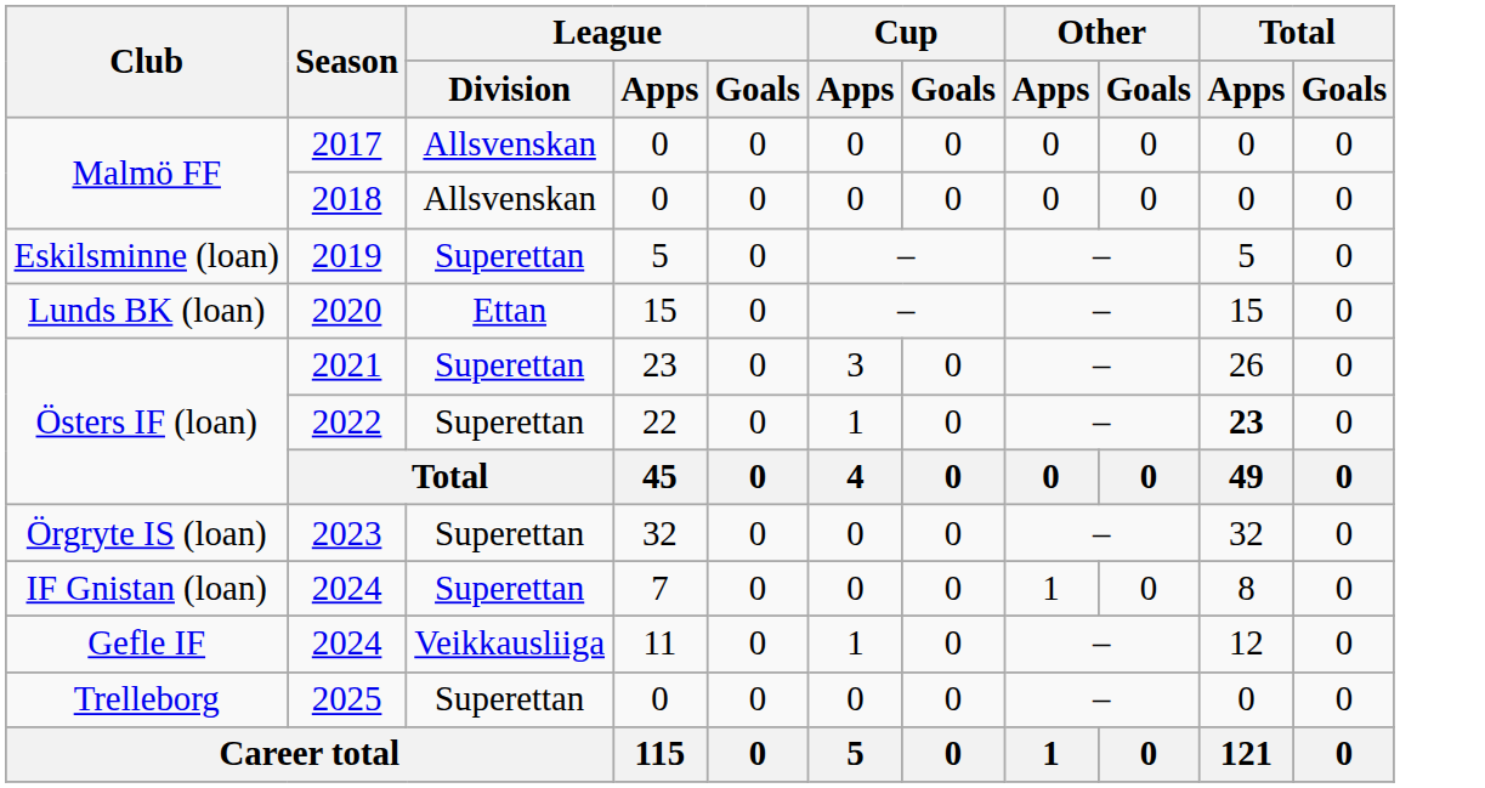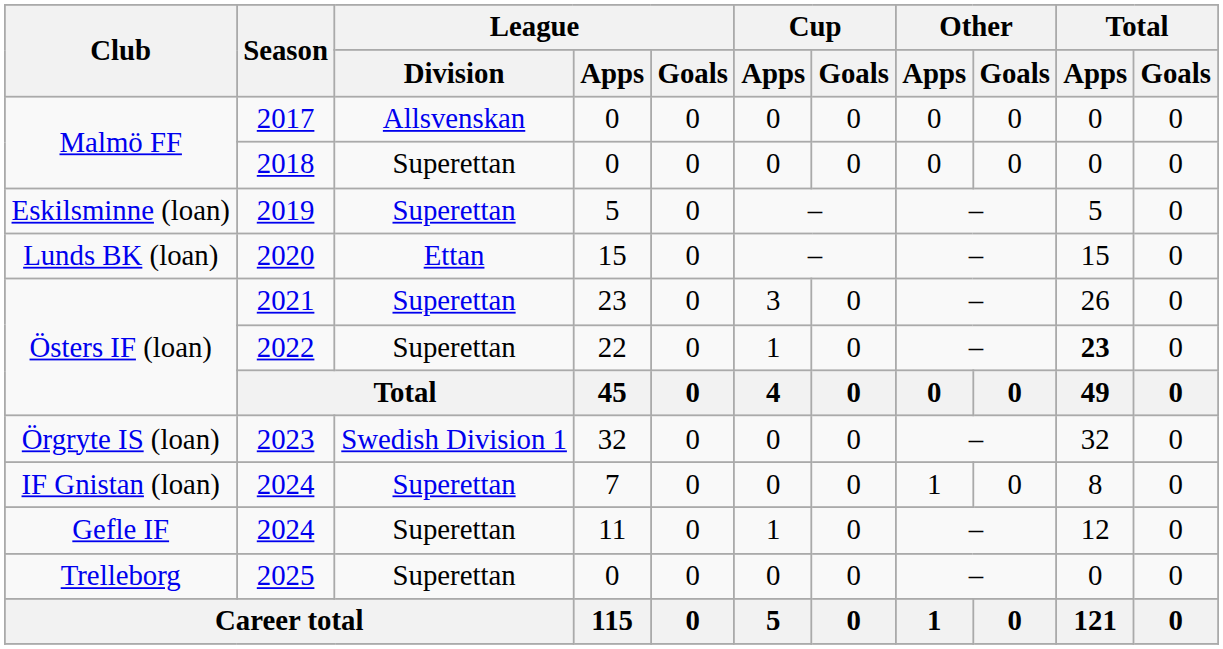2018 | League / Division: Allsvenskan -> Superettan
2023 | League / Division: Superettan -> Swedish Division 1
Gefle IF / 2024 | League / Division: Veikkausliiga -> Superettan
